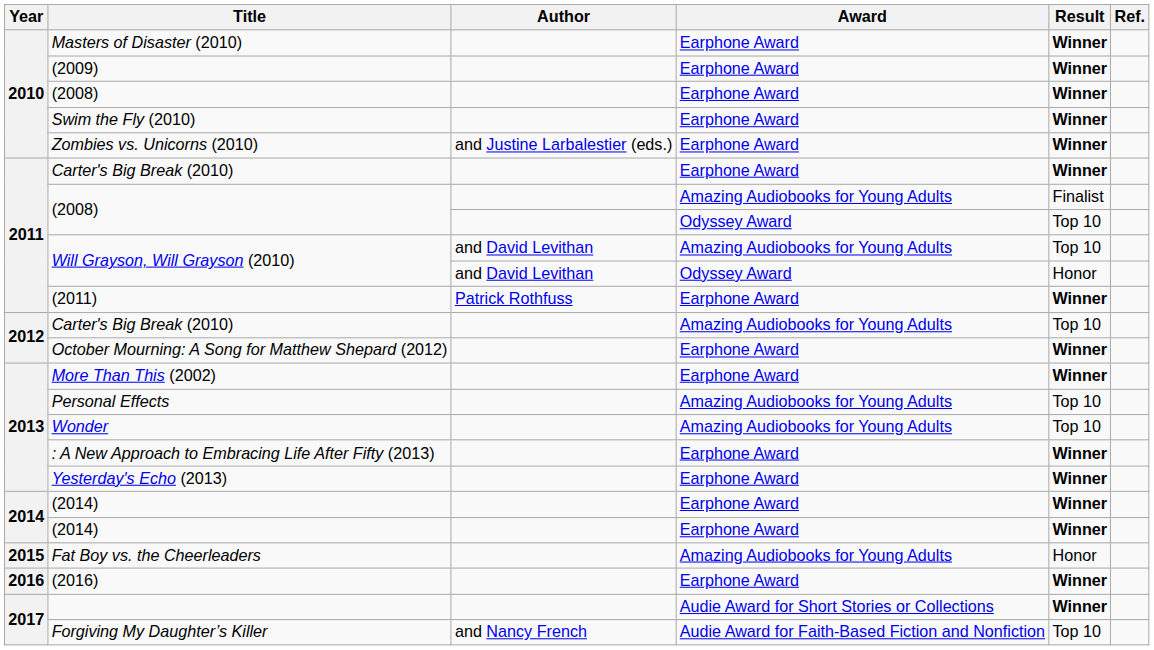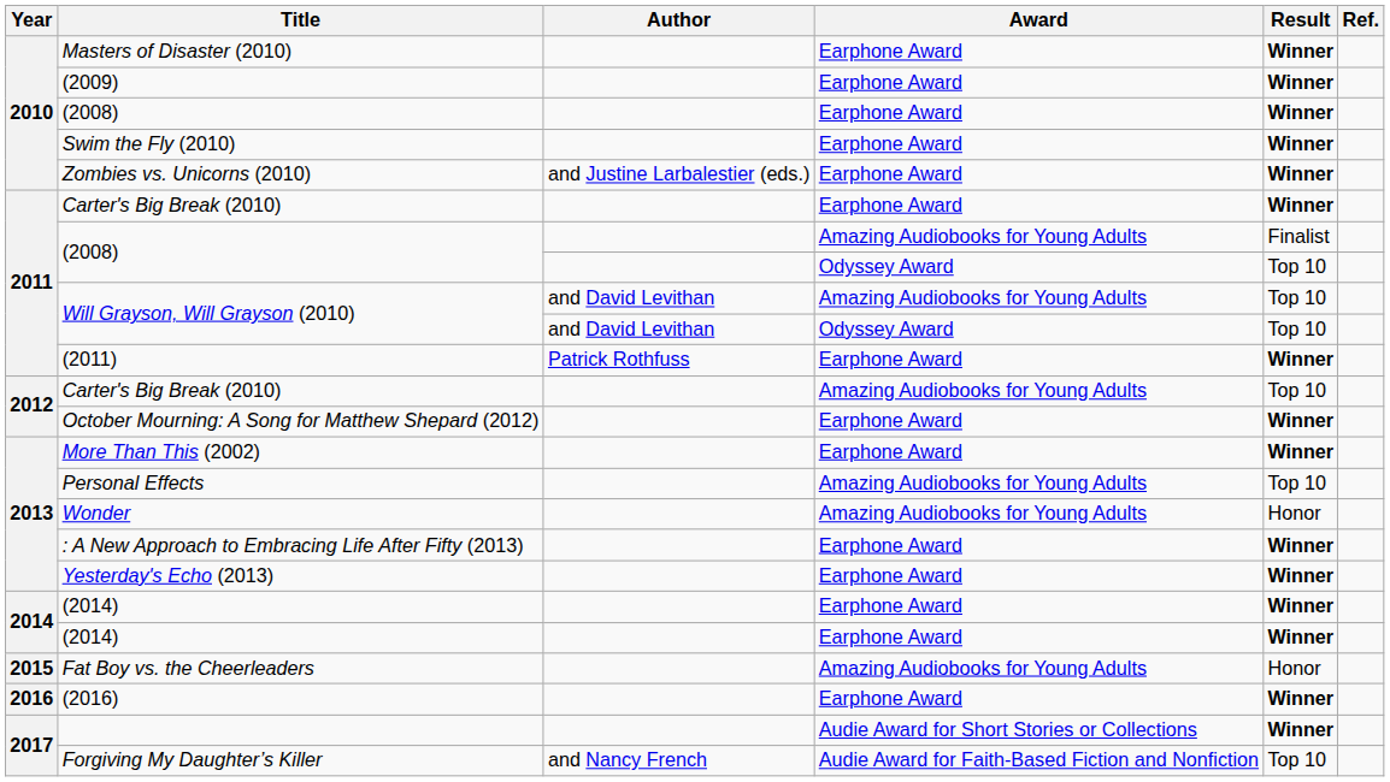Will Grayson, Will Grayson (2010) / Odyssey Award | Result: Honor -> Top 10
Wonder | Result: Top 10 -> Honor
